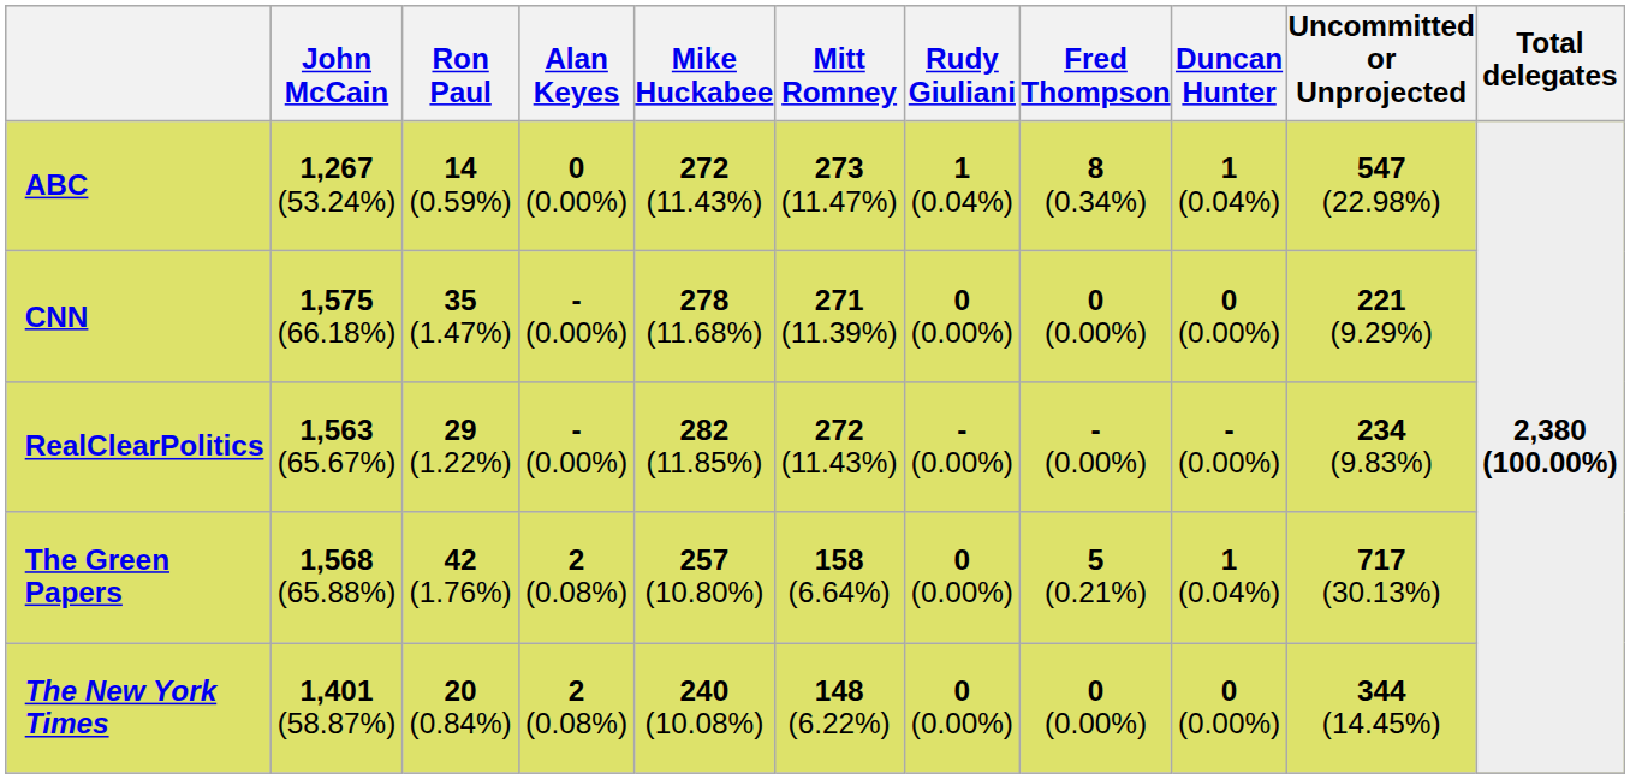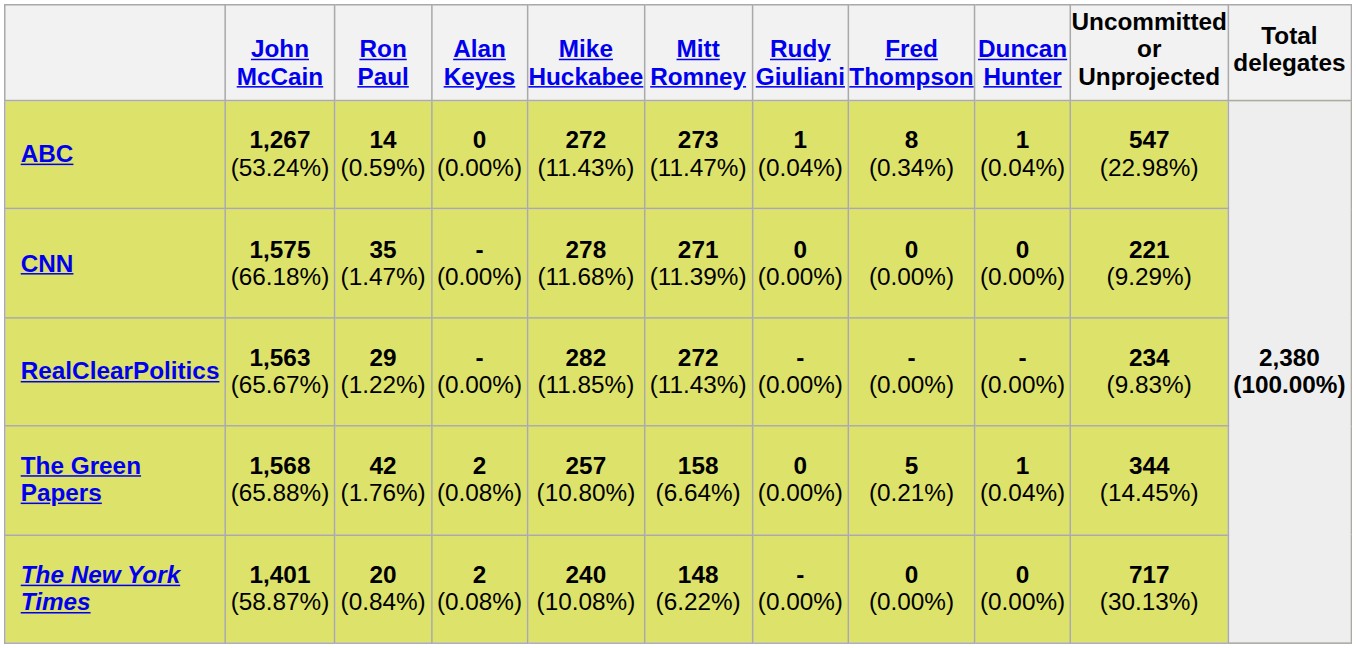The Green Papers | Uncommitted or Unprojected: 717 (30.13%) -> 344 (14.45%)
The New York Times | Rudy Giuliani: 0 (0.00%) -> - (0.00%)
The New York Times | Uncommitted or Unprojected: 344 (14.45%) -> 717 (30.13%)
